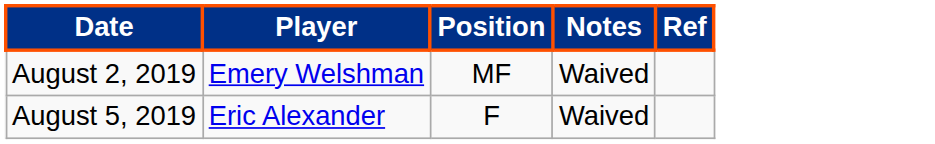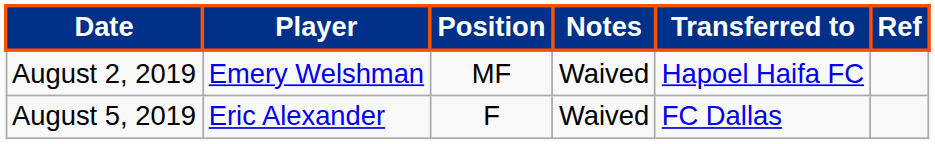+ column: Transferred to | Hapoel Haifa FC | FC Dallas
